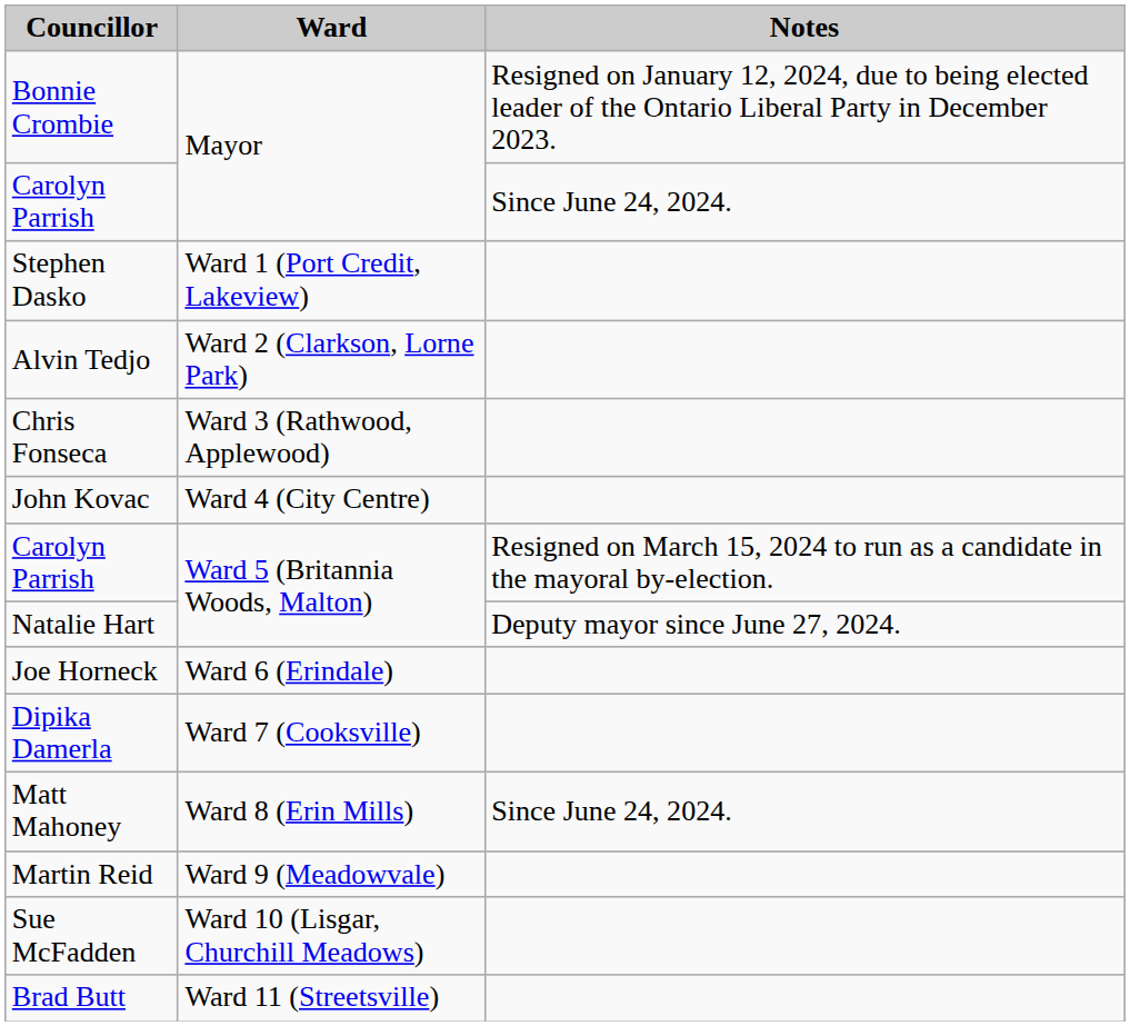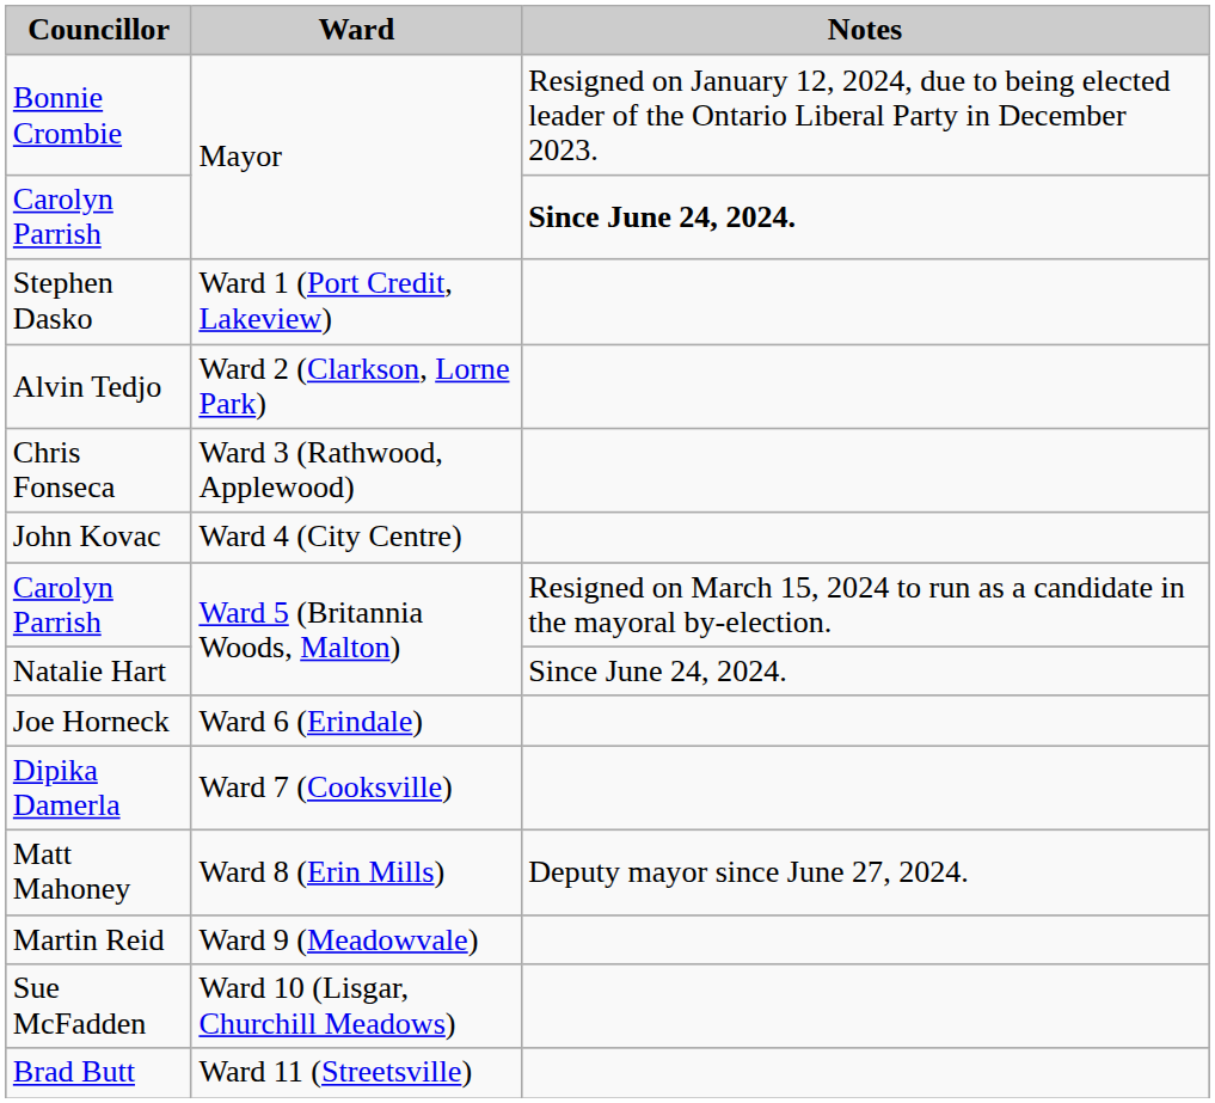Carolyn Parrish / Mayor | Notes: normal -> bold
Natalie Hart | Notes: Deputy mayor since June 27, 2024. -> Since June 24, 2024.
Matt Mahoney | Notes: Since June 24, 2024. -> Deputy mayor since June 27, 2024.
